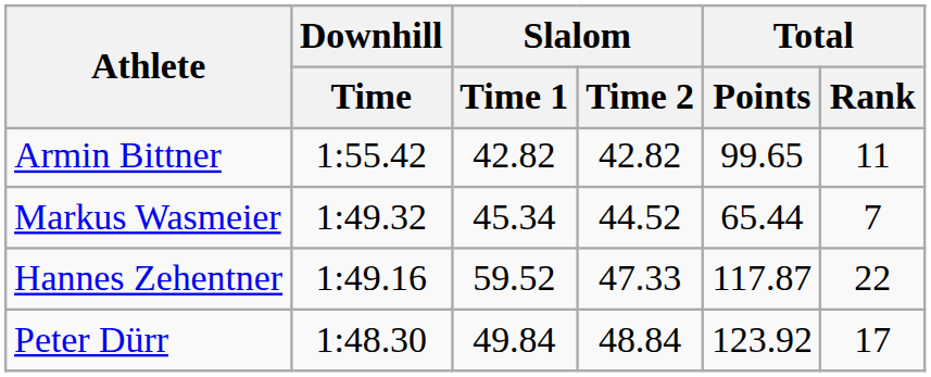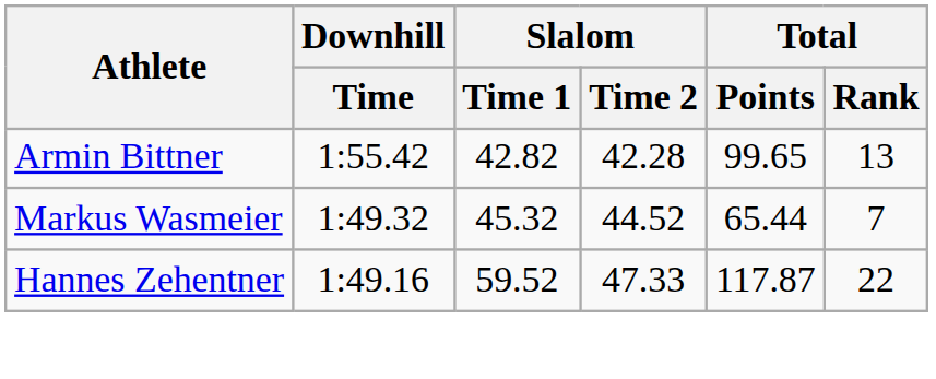Armin Bittner | Slalom / Time 2: 42.82 -> 42.28
Armin Bittner | Total / Rank: 11 -> 13
Markus Wasmeier | Slalom / Time 1: 45.34 -> 45.32
- row: Peter Dürr | 1:48.30 | 49.84 | 48.84 | 123.92 | 17
